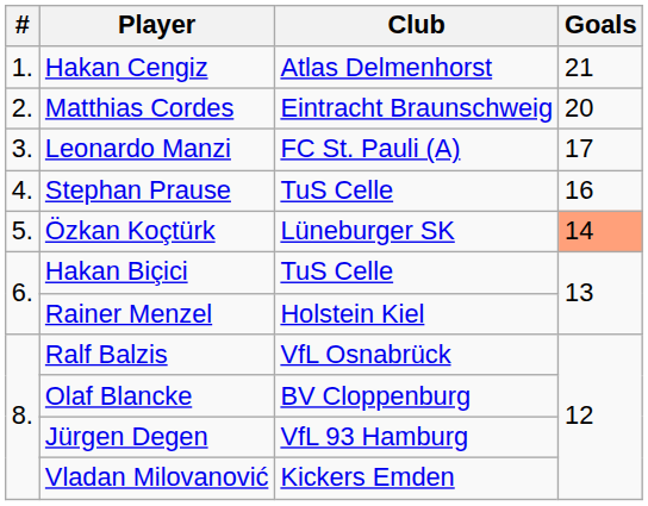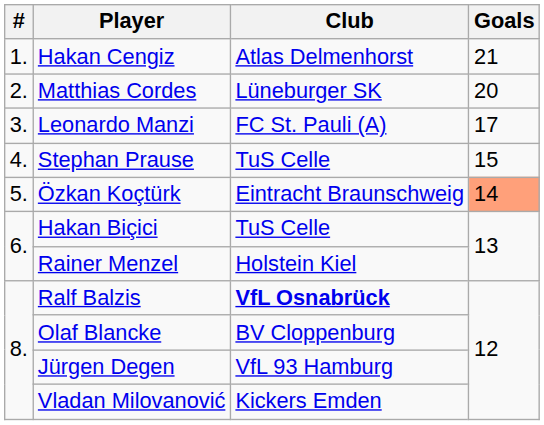Matthias Cordes | Club: Eintracht Braunschweig -> Lüneburger SK
Stephan Prause | Goals: 16 -> 15
Özkan Koçtürk | Club: Lüneburger SK -> Eintracht Braunschweig
Ralf Balzis | Club: normal -> bold
